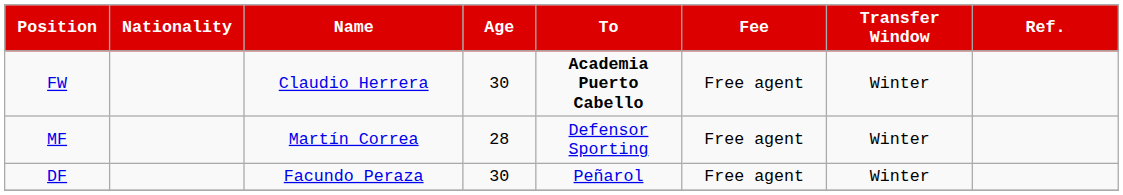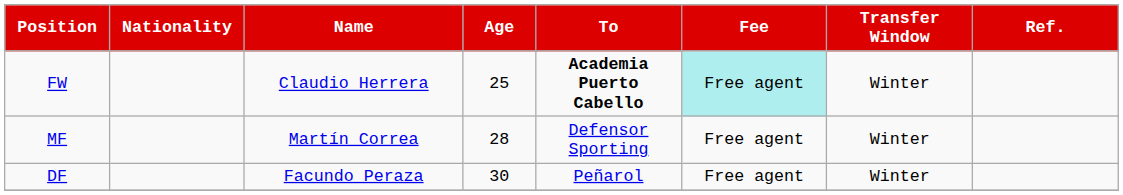FW | Age: 30 -> 25
FW | Fee: no background -> paleturquoise background
